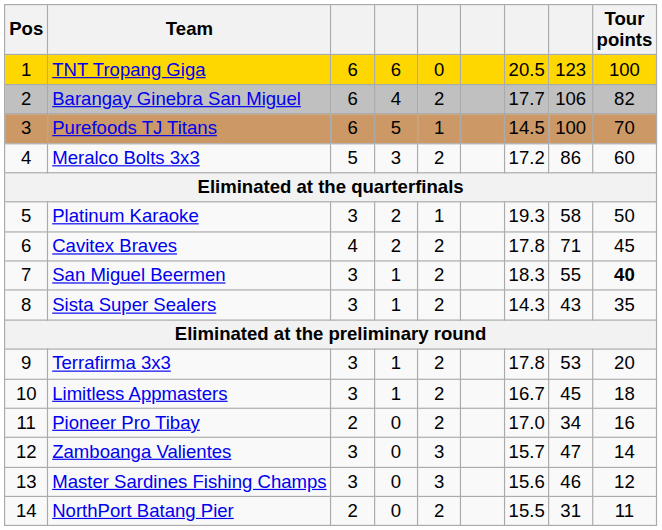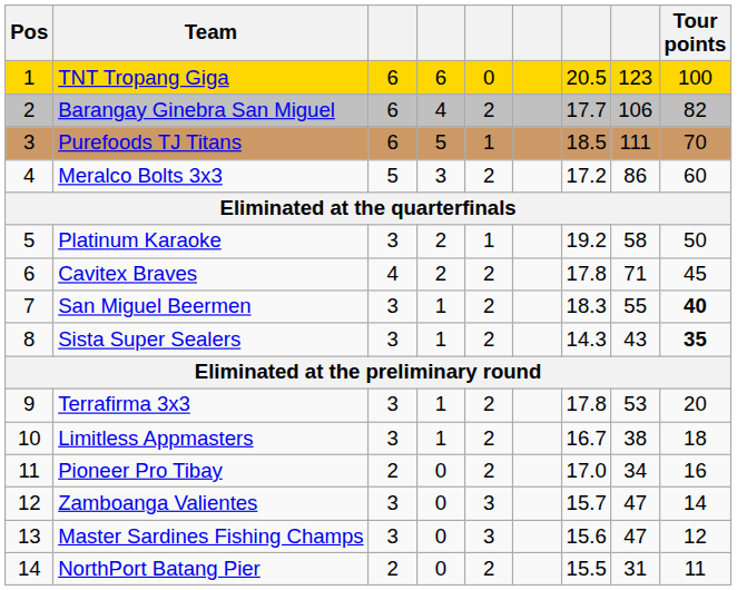Purefoods TJ Titans | column 7: 14.5 -> 18.5
Purefoods TJ Titans | column 8: 100 -> 111
Platinum Karaoke | column 7: 19.3 -> 19.2
Sista Super Sealers | Tour points: normal -> bold
Limitless Appmasters | column 8: 45 -> 38
Master Sardines Fishing Champs | column 8: 46 -> 47
